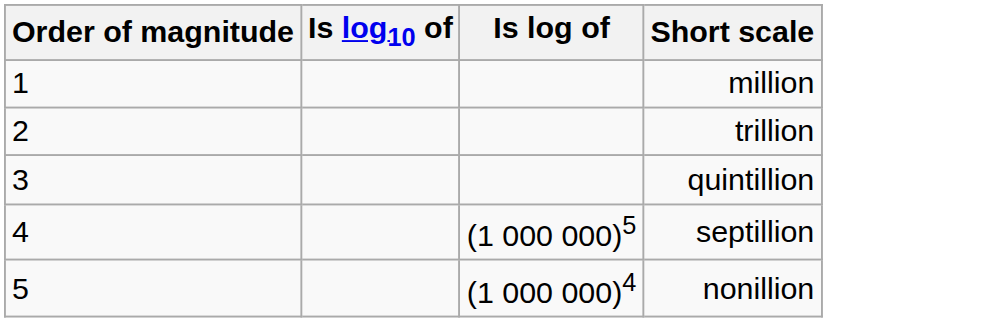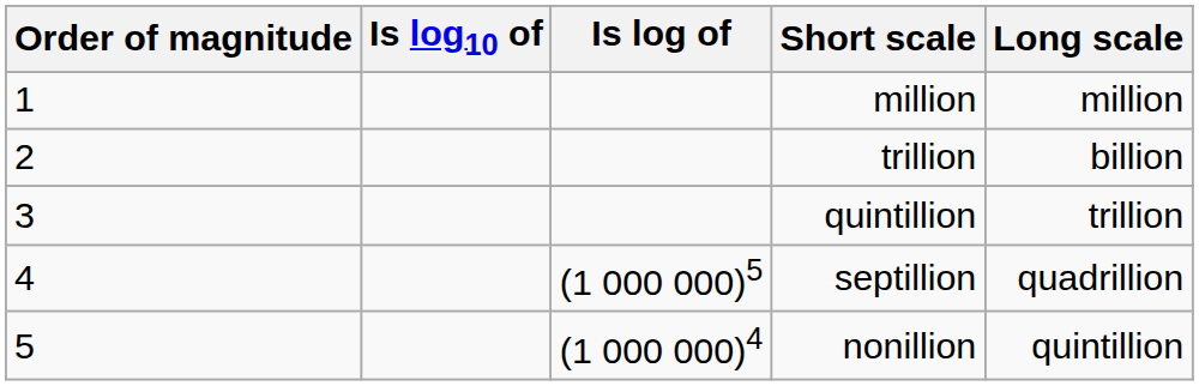+ column: Long scale | million | billion | trillion | quadrillion | quintillion
